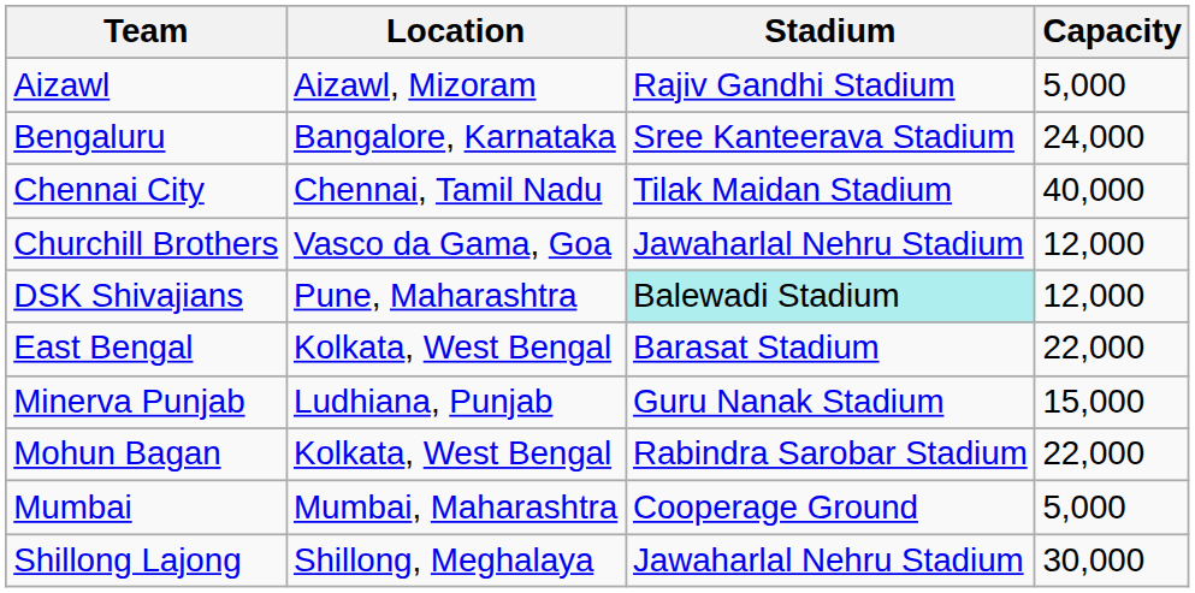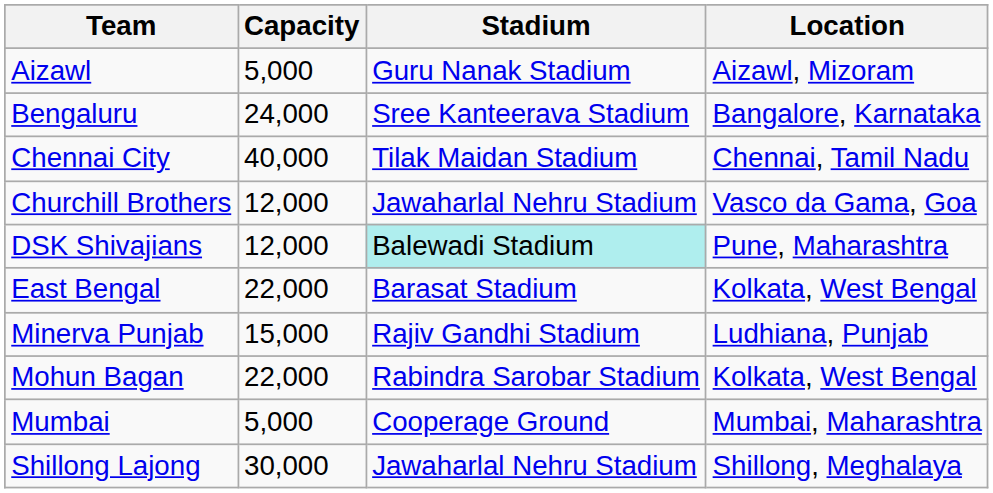columns swapped: Location <-> Capacity
Aizawl | Stadium: Rajiv Gandhi Stadium -> Guru Nanak Stadium
Minerva Punjab | Stadium: Guru Nanak Stadium -> Rajiv Gandhi Stadium
